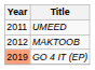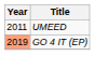- row: 2012 | MAKTOOB
